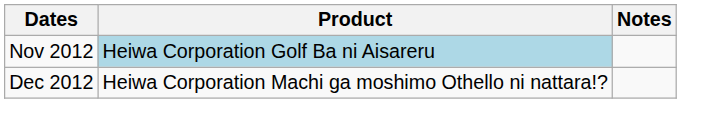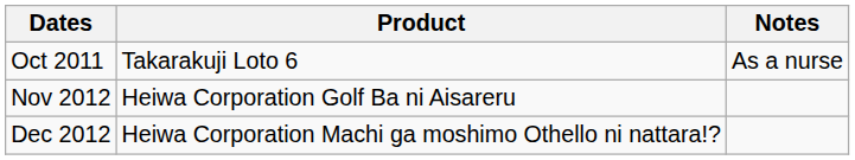+ row: Oct 2011 | Takarakuji Loto 6 | As a nurse
Nov 2012 | Product: lightblue background -> no background
